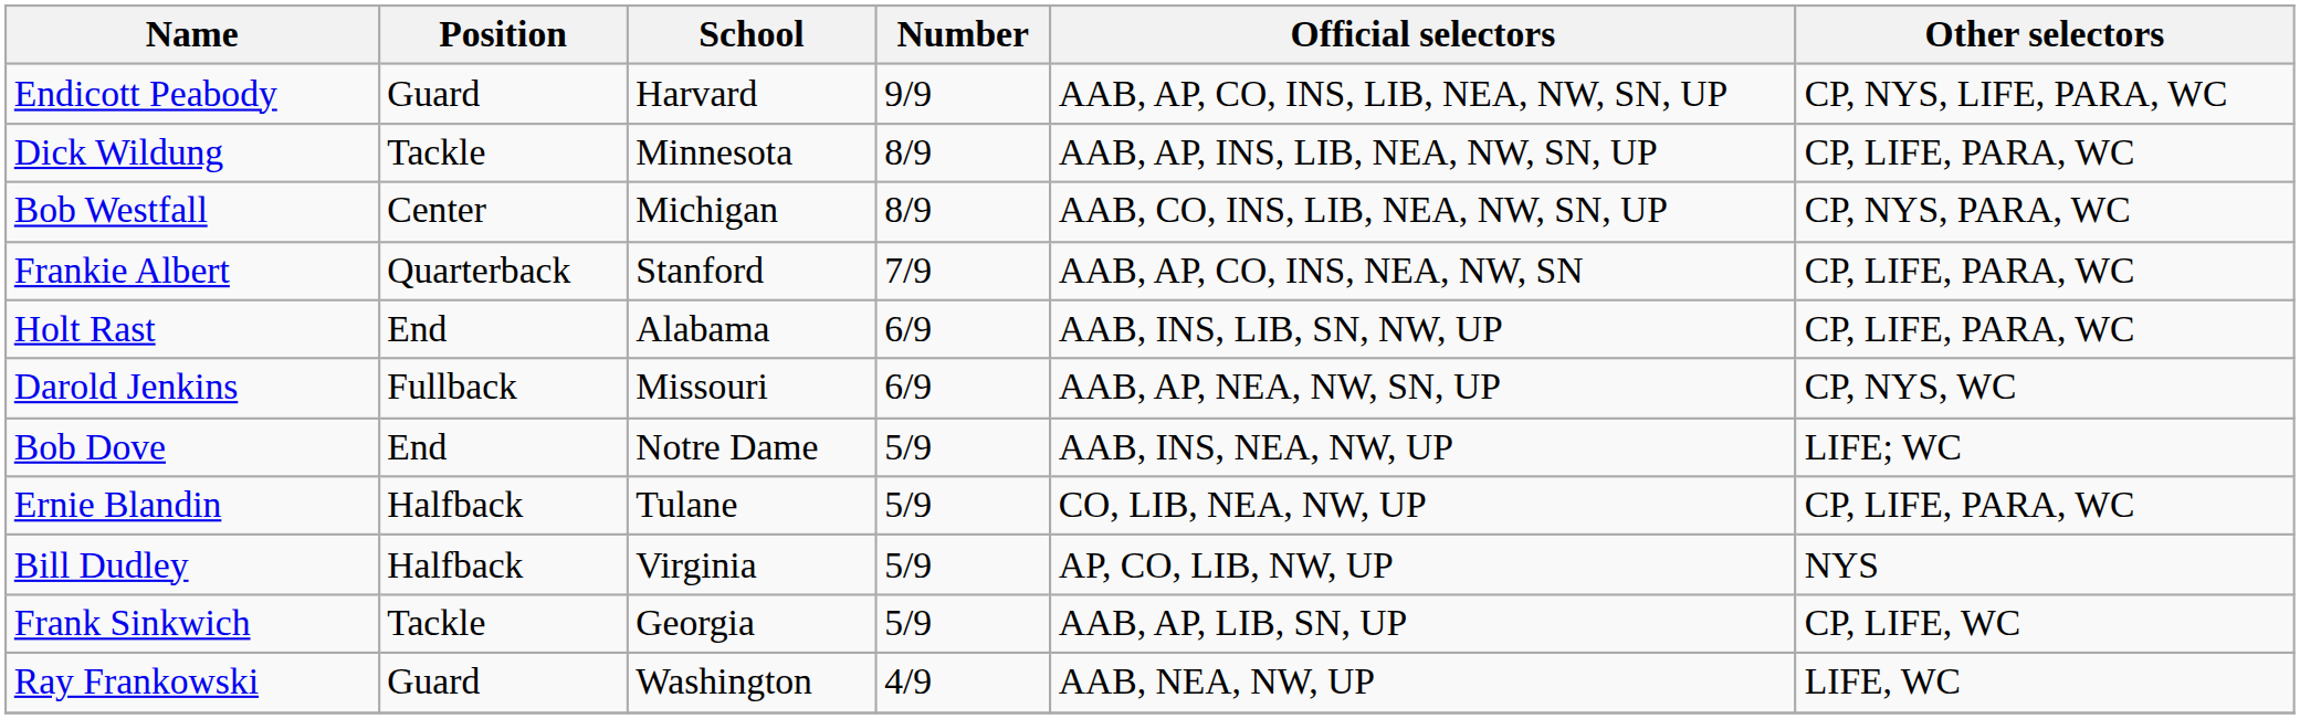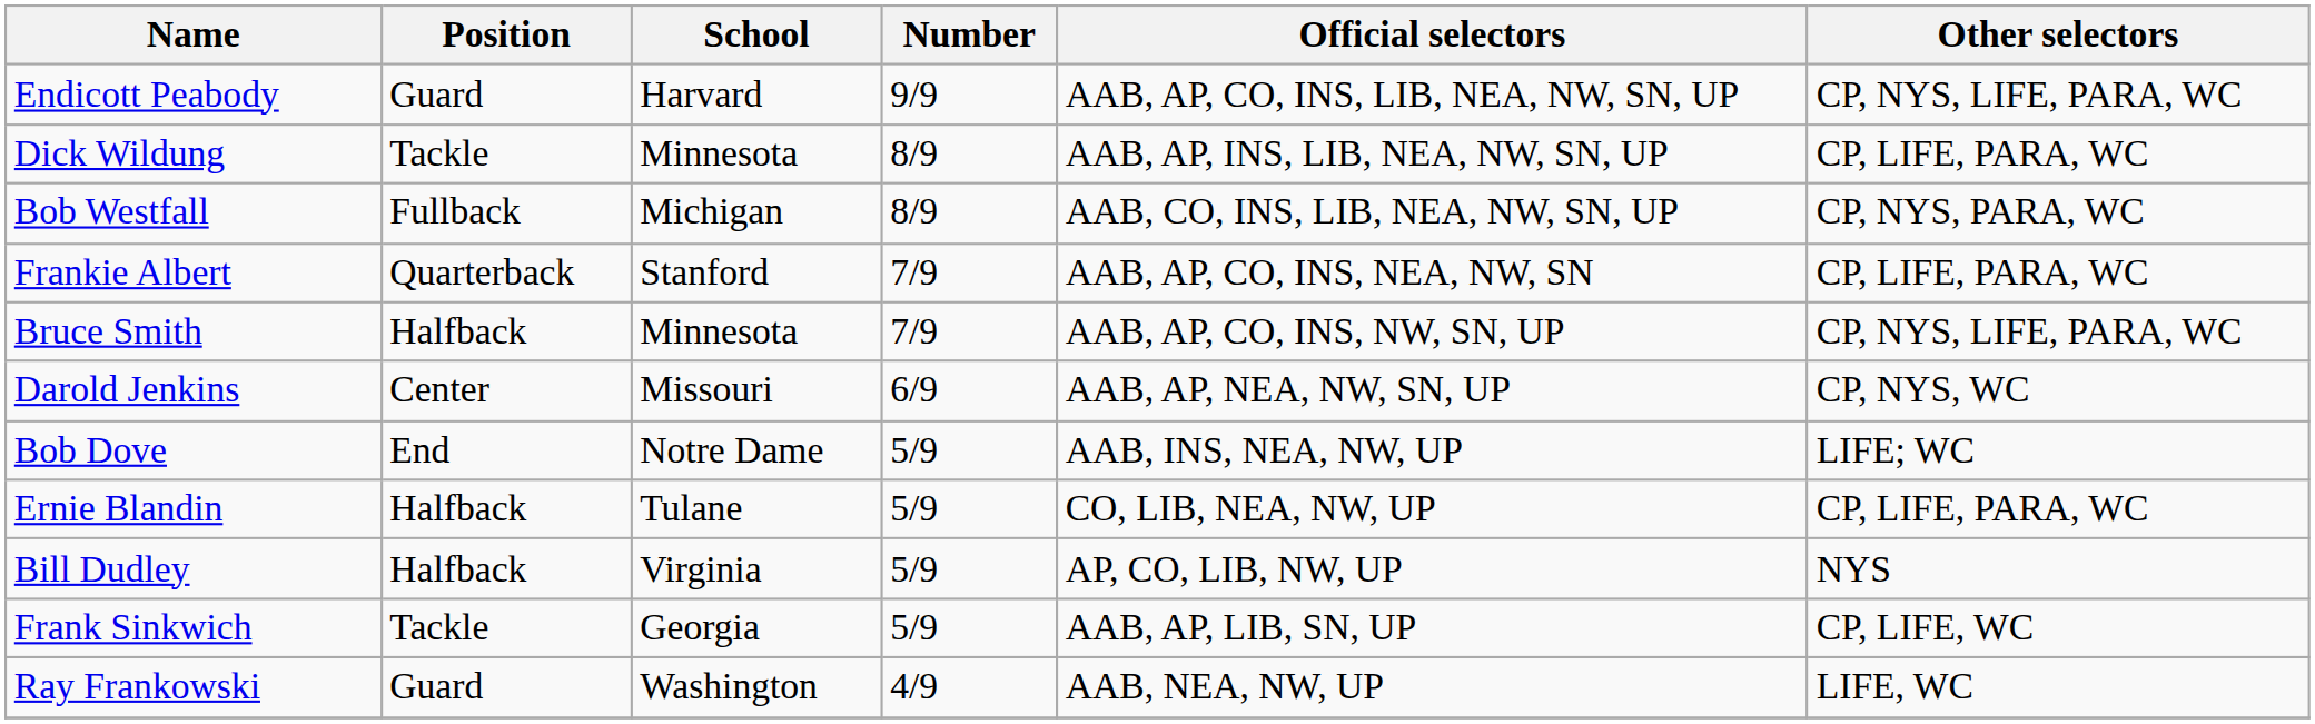Bob Westfall | Position: Center -> Fullback
+ row: Bruce Smith | Halfback | Minnesota | 7/9 | AAB, AP, CO, INS, NW, SN, UP | CP, NYS, LIFE, PARA, WC
- row: Holt Rast | End | Alabama | 6/9 | AAB, INS, LIB, SN, NW, UP | CP, LIFE, PARA, WC
Darold Jenkins | Position: Fullback -> Center
